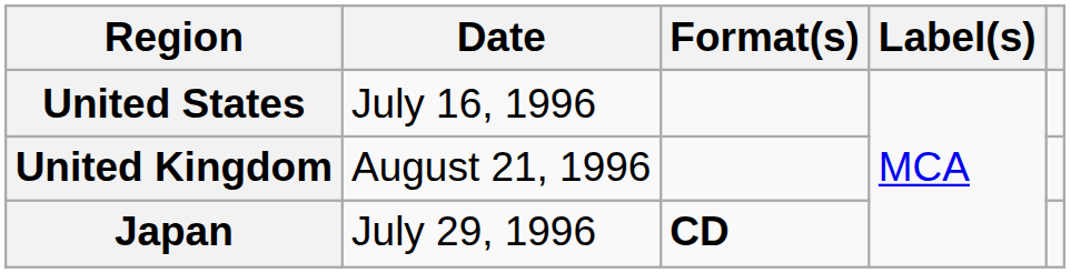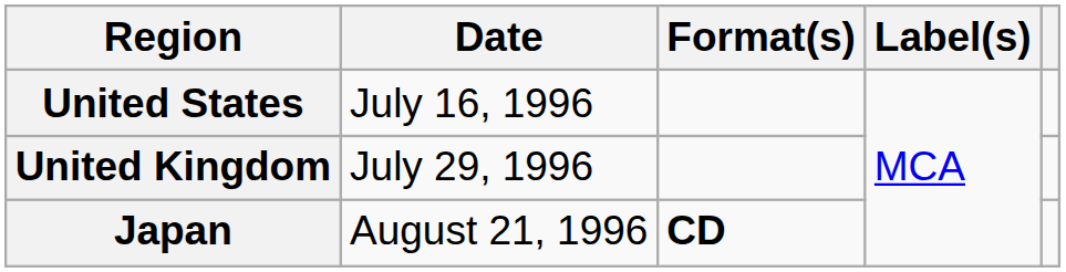United Kingdom | Date: August 21, 1996 -> July 29, 1996
Japan | Date: July 29, 1996 -> August 21, 1996
